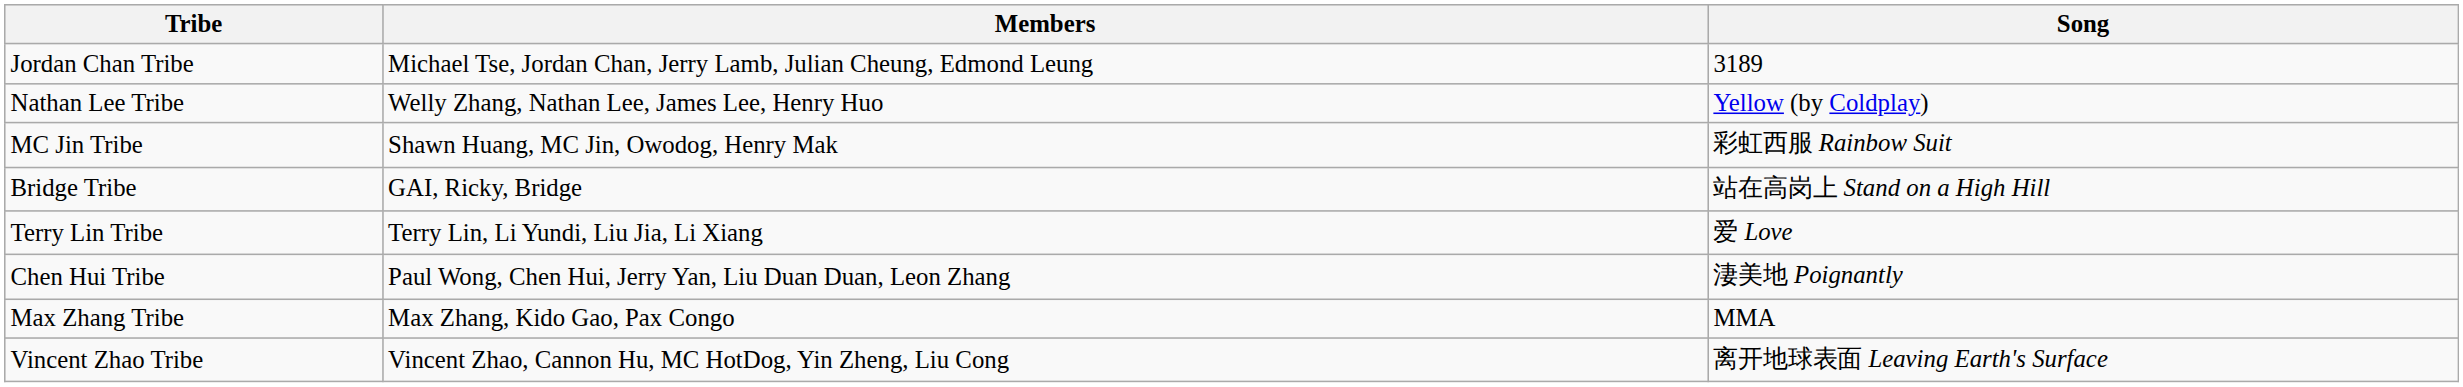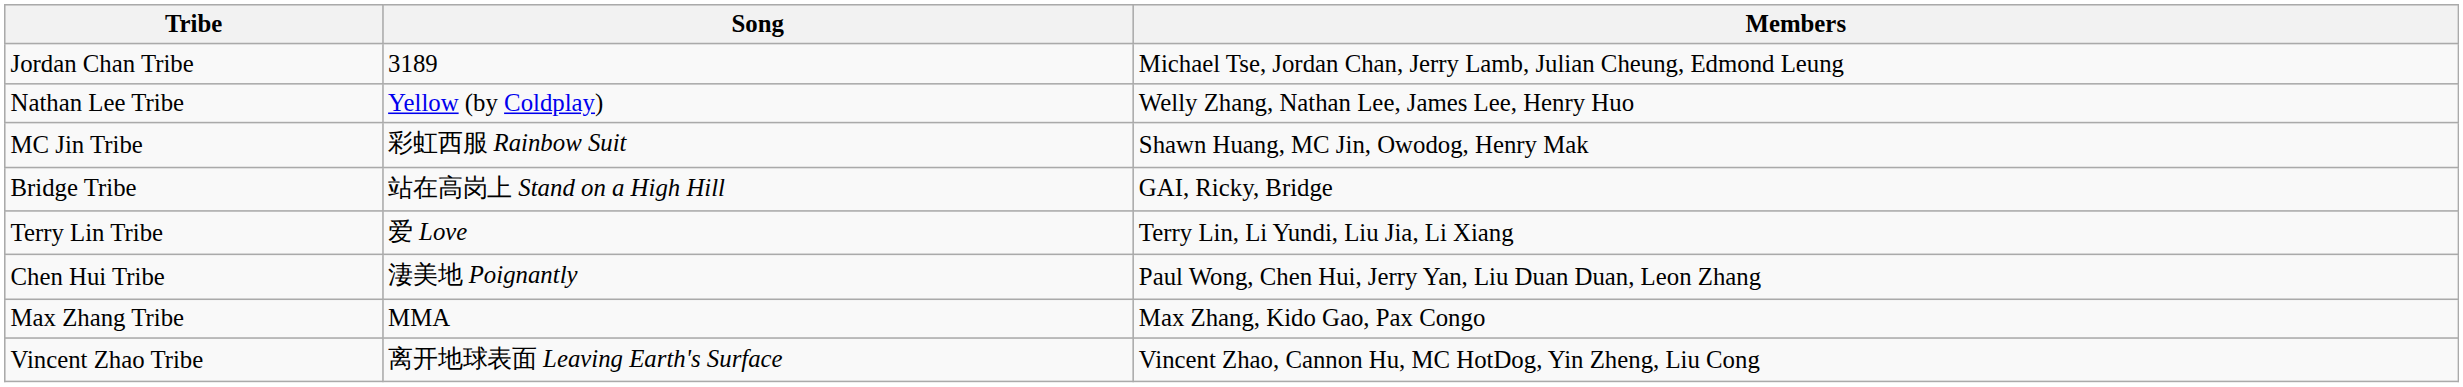columns swapped: Members <-> Song
